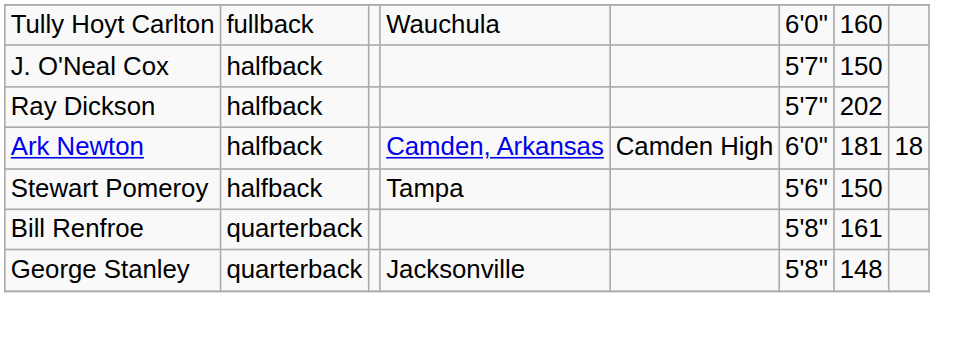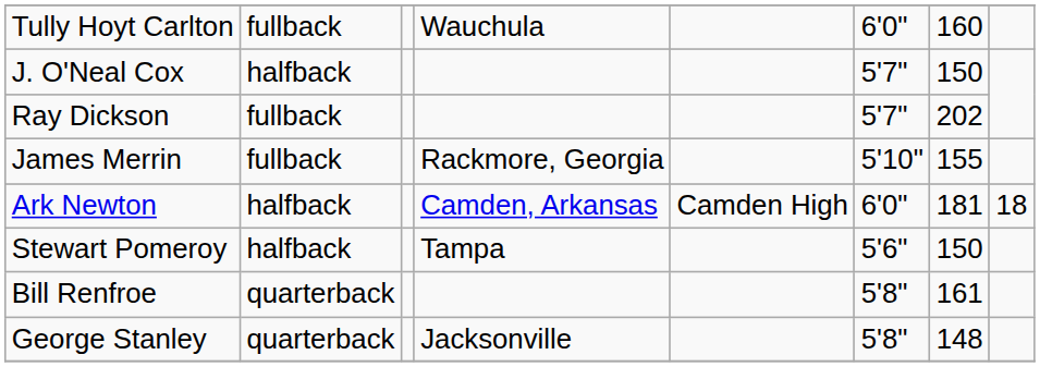Ray Dickson | column 2: halfback -> fullback
+ row: James Merrin | fullback | Rackmore, Georgia | 5'10" | 155
